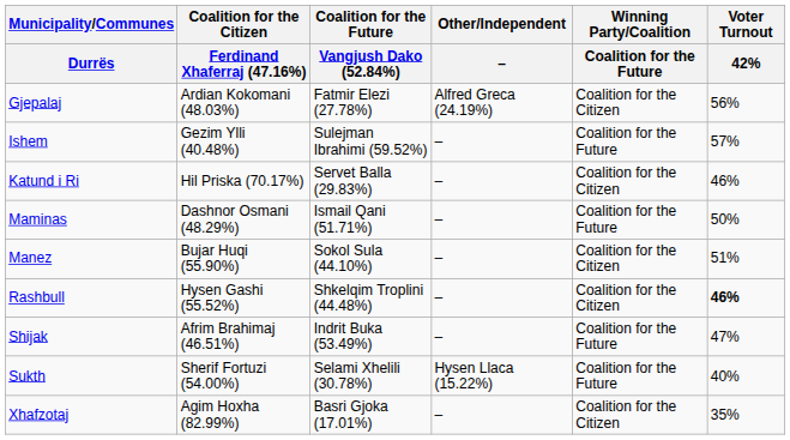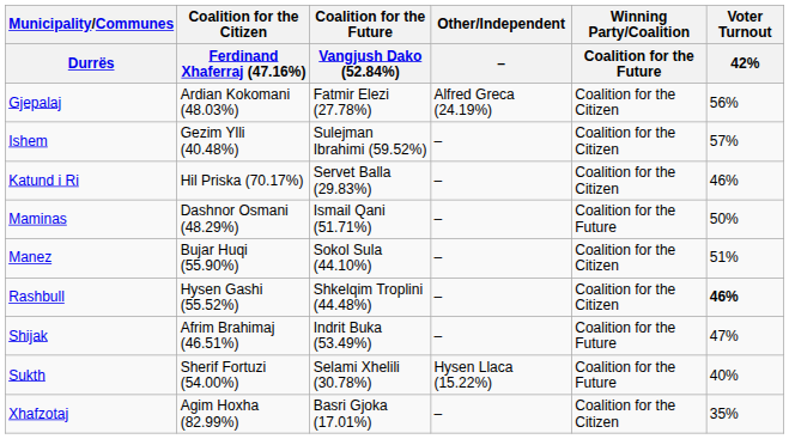Ishem | Winning Party/Coalition / Coalition for the Future: Coalition for the Future -> Coalition for the Citizen
